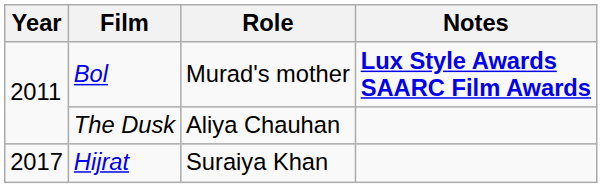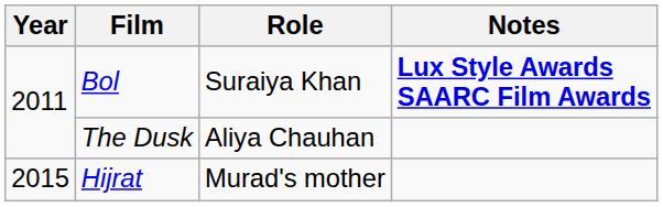Bol | Role: Murad's mother -> Suraiya Khan
Hijrat | Year: 2017 -> 2015
Hijrat | Role: Suraiya Khan -> Murad's mother
